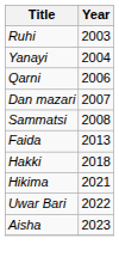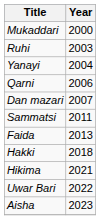+ row: Mukaddari | 2000
Sammatsi | Year: 2008 -> 2011
